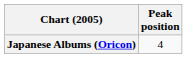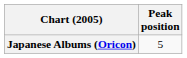Japanese Albums (Oricon) | Peak position: 4 -> 5
